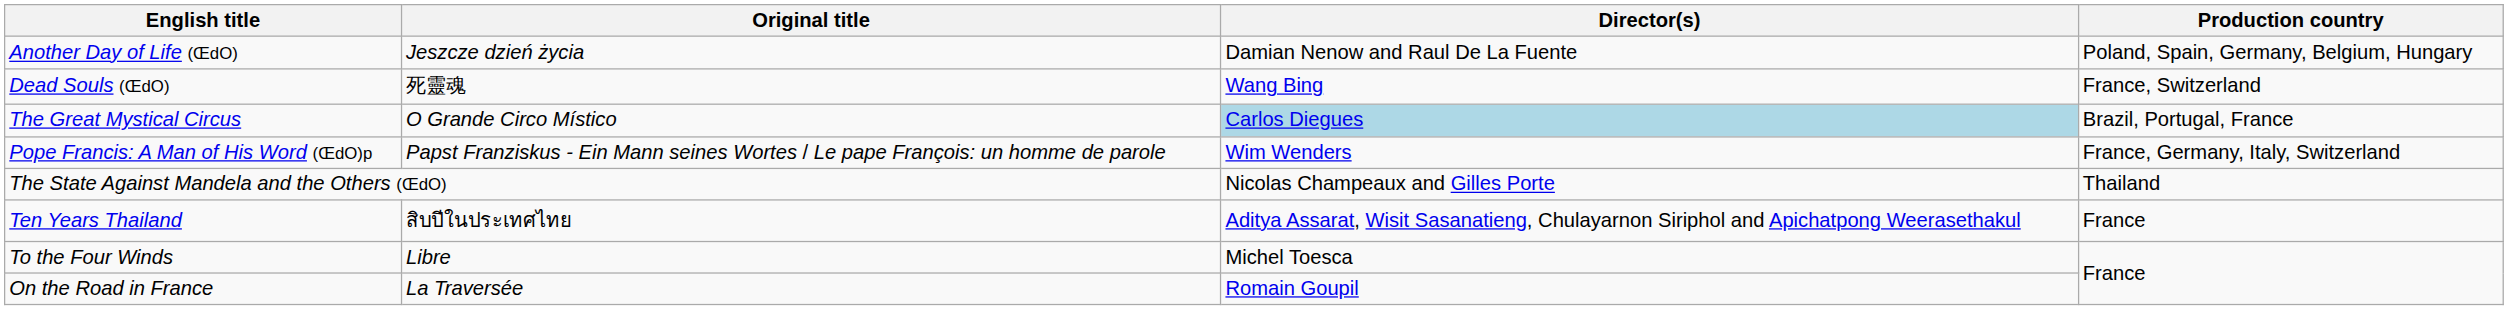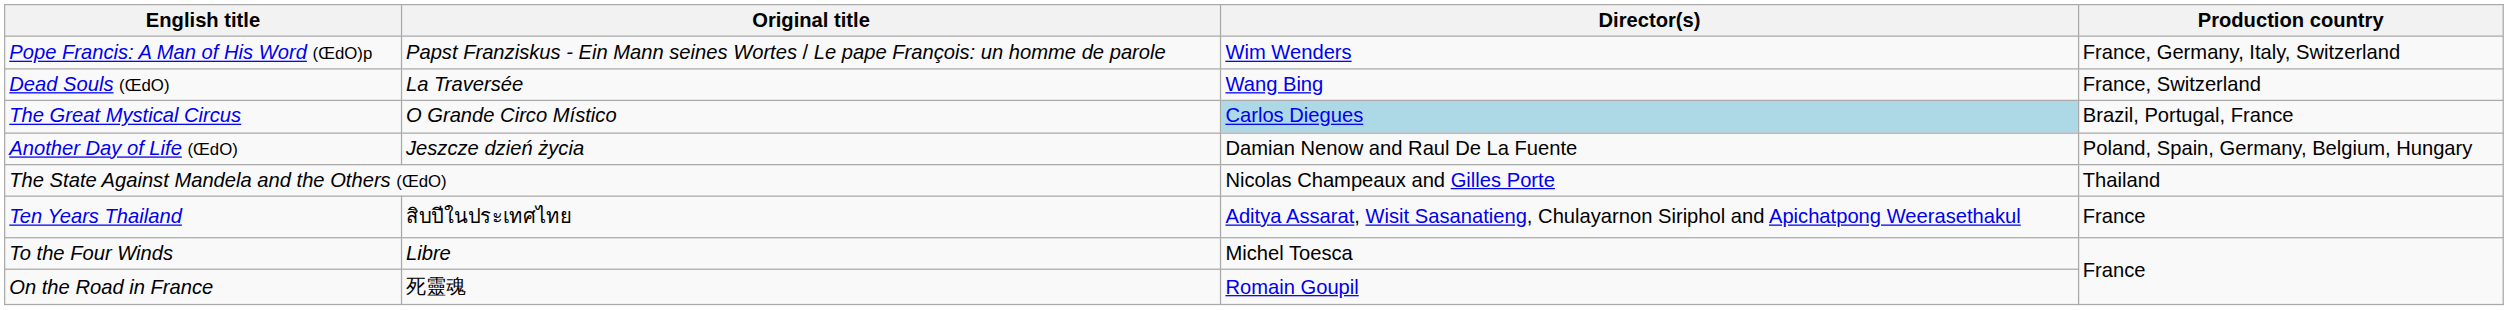rows swapped: Another Day of Life (ŒdO) <-> Pope Francis: A Man of His Word (ŒdO)p
Dead Souls (ŒdO) | Original title: 死靈魂 -> La Traversée
On the Road in France | Original title: La Traversée -> 死靈魂
